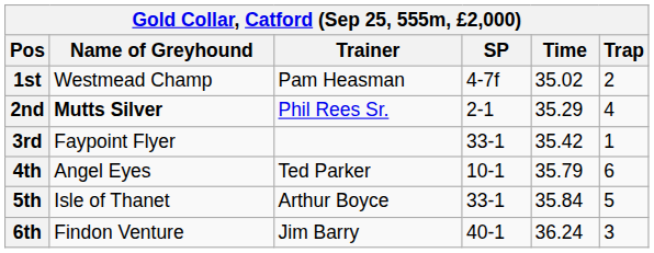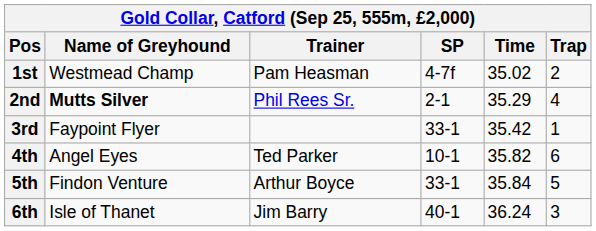4th | Time: 35.79 -> 35.82
5th | Name of Greyhound: Isle of Thanet -> Findon Venture
6th | Name of Greyhound: Findon Venture -> Isle of Thanet
